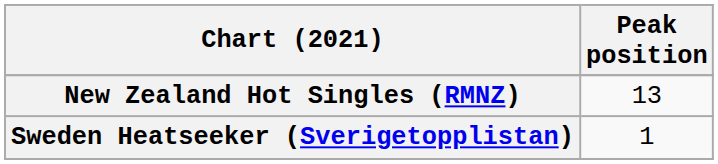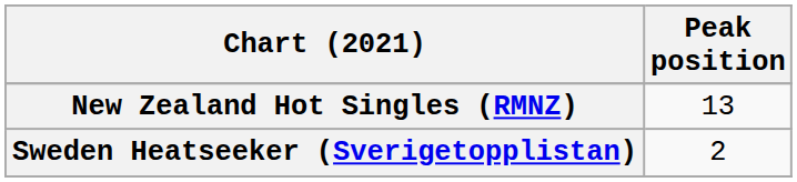Sweden Heatseeker (Sverigetopplistan) | Peak position: 1 -> 2
